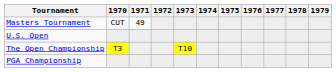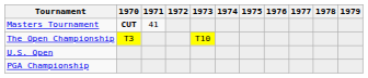Masters Tournament | 1970: normal -> bold
Masters Tournament | 1971: 49 -> 41
rows swapped: U.S. Open <-> The Open Championship
